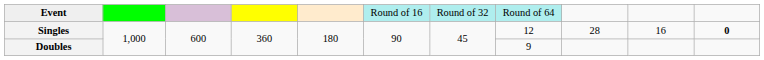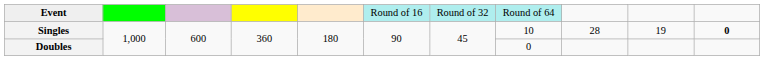Singles | column 8: 12 -> 10
Singles | column 10: 16 -> 19
Doubles | column 8: 9 -> 0
